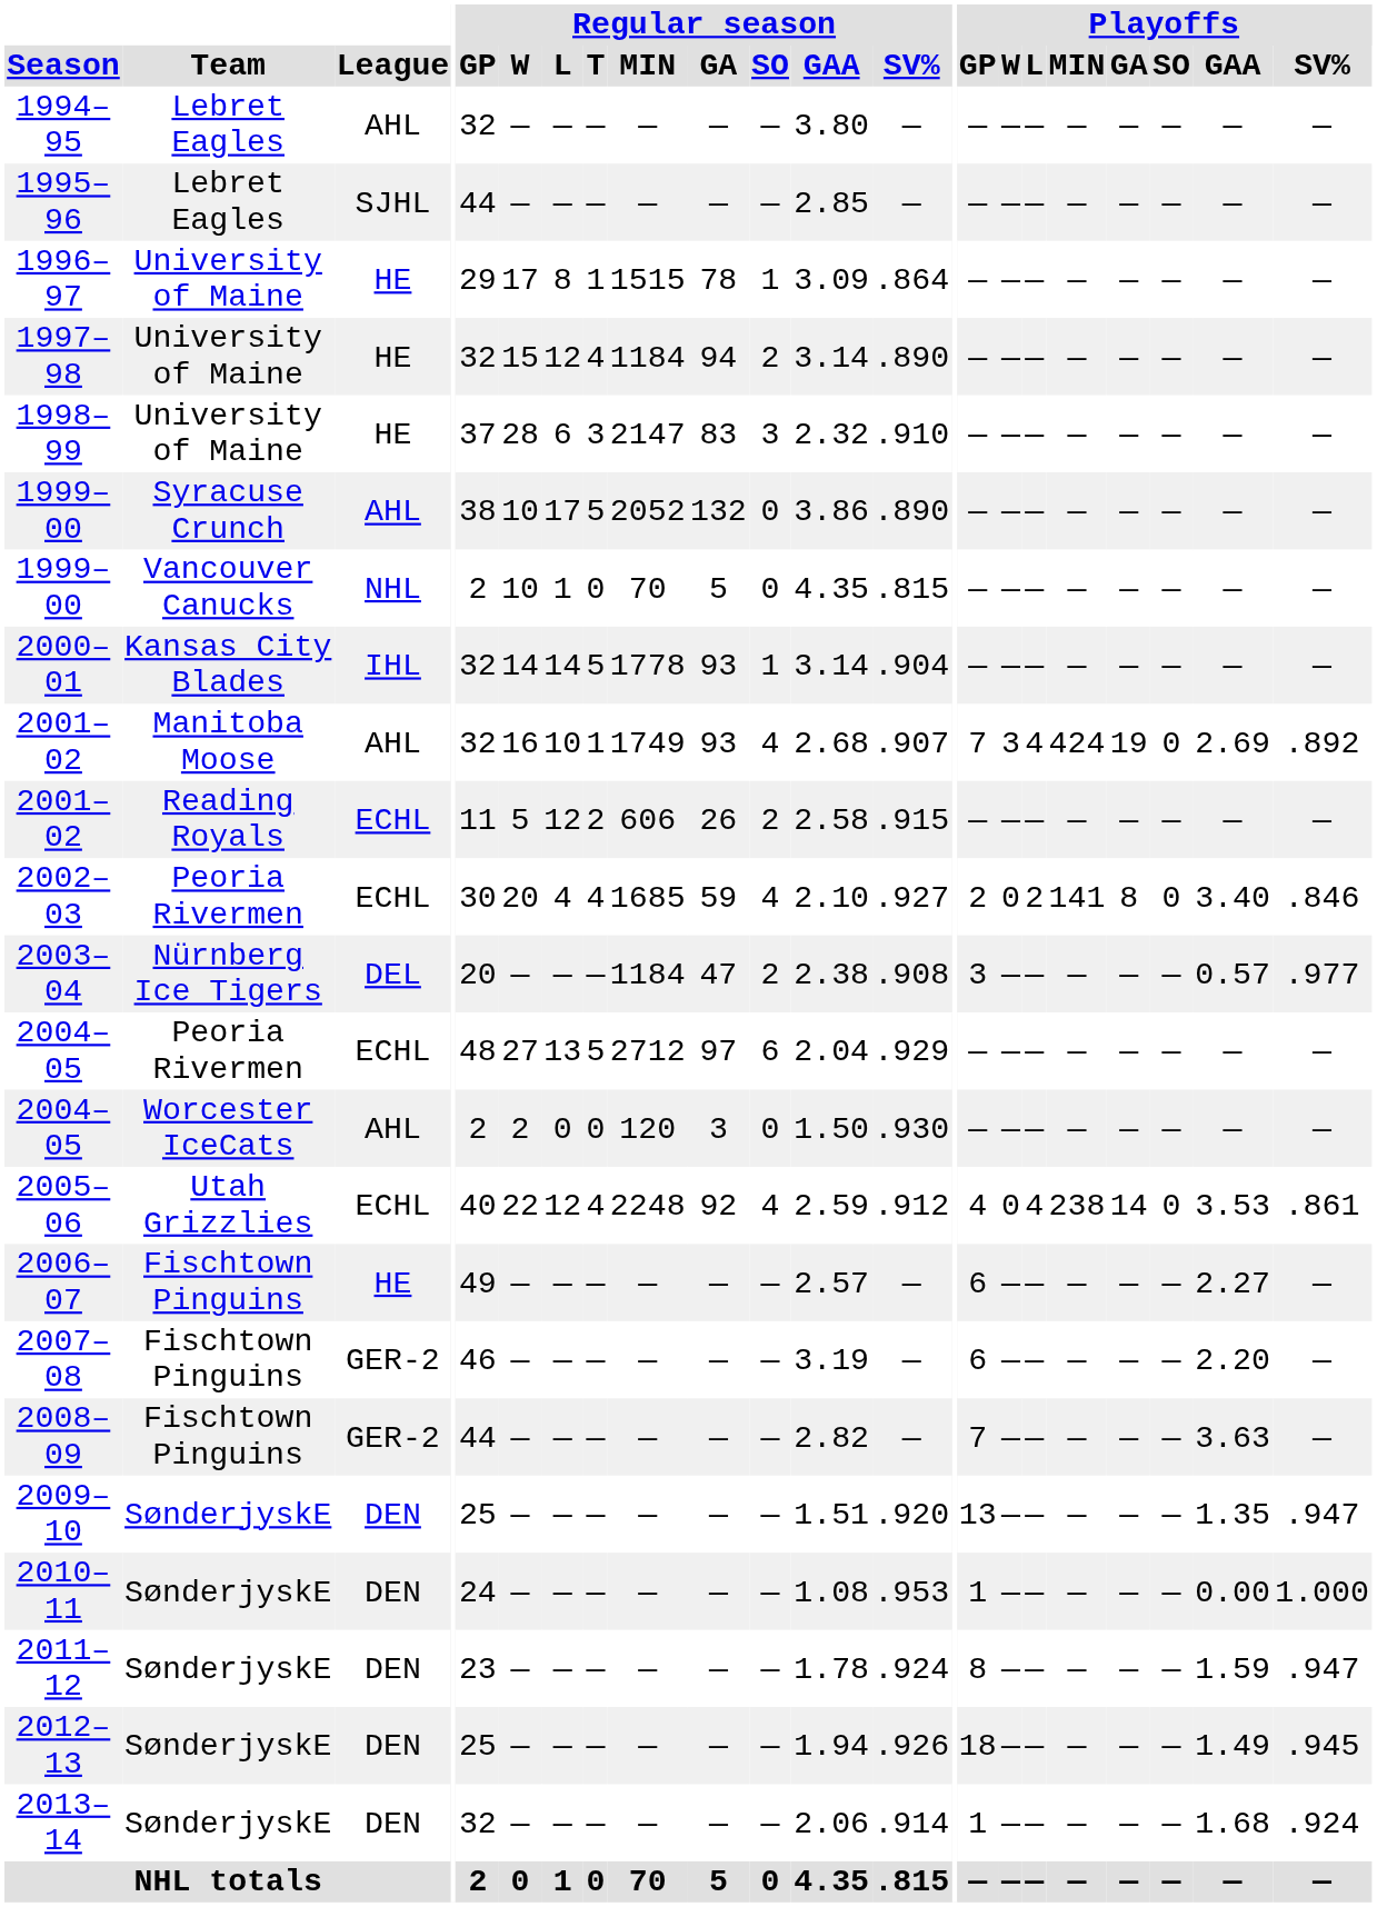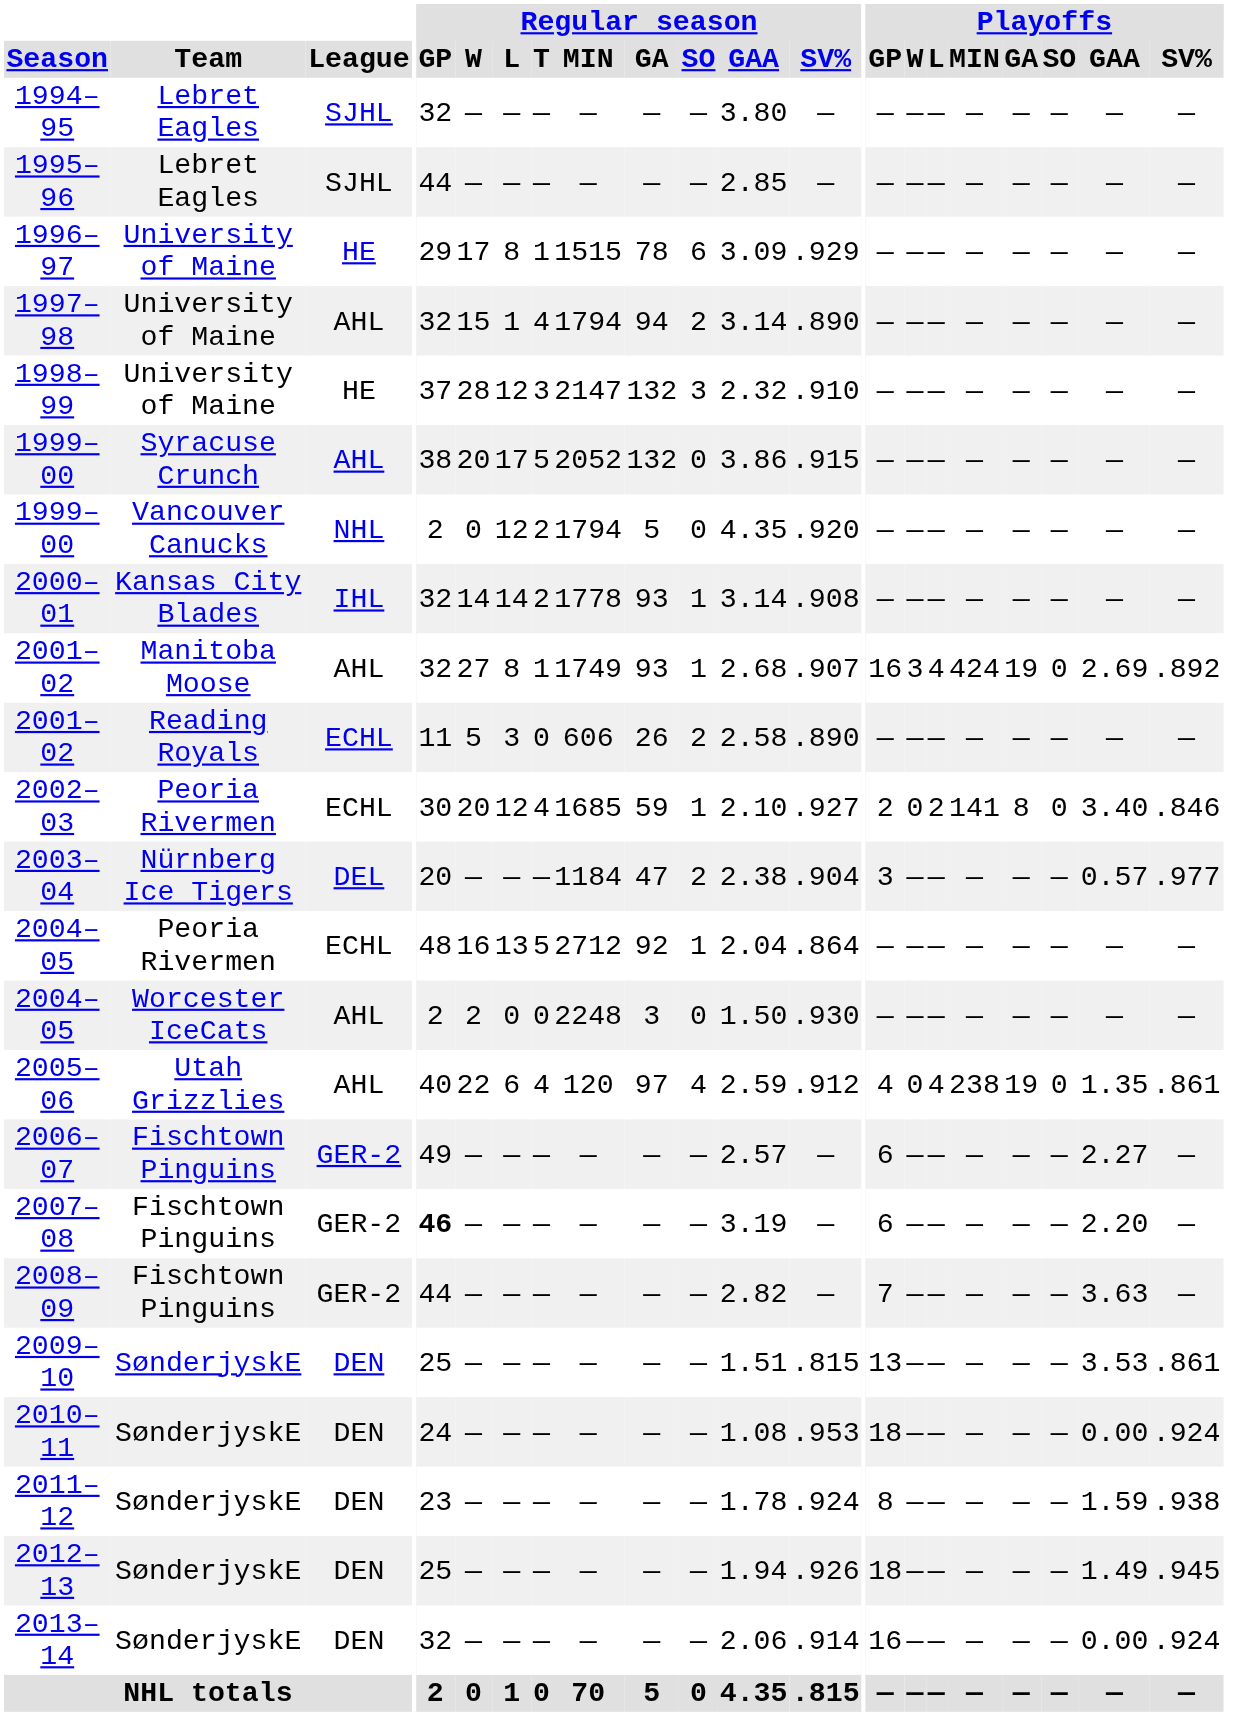1994–95 | League: AHL -> SJHL
1996–97 | Regular season / SO: 1 -> 6
1996–97 | Regular season / SV%: .864 -> .929
1997–98 | League: HE -> AHL
1997–98 | Regular season / L: 12 -> 1
1997–98 | Regular season / MIN: 1184 -> 1794
1998–99 | Regular season / L: 6 -> 12
1998–99 | Regular season / GA: 83 -> 132
1999–00 / Syracuse Crunch | Regular season / W: 10 -> 20
1999–00 / Syracuse Crunch | Regular season / SV%: .890 -> .915
1999–00 / Vancouver Canucks | Regular season / W: 10 -> 0
1999–00 / Vancouver Canucks | Regular season / L: 1 -> 12
1999–00 / Vancouver Canucks | Regular season / T: 0 -> 2
1999–00 / Vancouver Canucks | Regular season / MIN: 70 -> 1794
1999–00 / Vancouver Canucks | Regular season / SV%: .815 -> .920
2000–01 | Regular season / T: 5 -> 2
2000–01 | Regular season / SV%: .904 -> .908
2001–02 / Manitoba Moose | Regular season / W: 16 -> 27
2001–02 / Manitoba Moose | Regular season / L: 10 -> 8
2001–02 / Manitoba Moose | Regular season / SO: 4 -> 1
2001–02 / Manitoba Moose | Playoffs / GP: 7 -> 16
2001–02 / Reading Royals | Regular season / L: 12 -> 3
2001–02 / Reading Royals | Regular season / T: 2 -> 0
2001–02 / Reading Royals | Regular season / SV%: .915 -> .890
2002–03 | Regular season / L: 4 -> 12
2002–03 | Regular season / SO: 4 -> 1
2003–04 | Regular season / SV%: .908 -> .904
2004–05 / Peoria Rivermen | Regular season / W: 27 -> 16
2004–05 / Peoria Rivermen | Regular season / GA: 97 -> 92
2004–05 / Peoria Rivermen | Regular season / SO: 6 -> 1
2004–05 / Peoria Rivermen | Regular season / SV%: .929 -> .864
2004–05 / Worcester IceCats | Regular season / MIN: 120 -> 2248
2005–06 | League: ECHL -> AHL
2005–06 | Regular season / L: 12 -> 6
2005–06 | Regular season / MIN: 2248 -> 120
2005–06 | Regular season / GA: 92 -> 97
2005–06 | Playoffs / GA: 14 -> 19
2005–06 | Playoffs / GAA: 3.53 -> 1.35
2006–07 | League: HE -> GER-2
2007–08 | Regular season / GP: normal -> bold
2009–10 | Regular season / SV%: .920 -> .815
2009–10 | Playoffs / GAA: 1.35 -> 3.53
2009–10 | Playoffs / SV%: .947 -> .861
2010–11 | Playoffs / GP: 1 -> 18
2010–11 | Playoffs / SV%: 1.000 -> .924
2011–12 | Playoffs / SV%: .947 -> .938
2013–14 | Playoffs / GP: 1 -> 16
2013–14 | Playoffs / GAA: 1.68 -> 0.00
